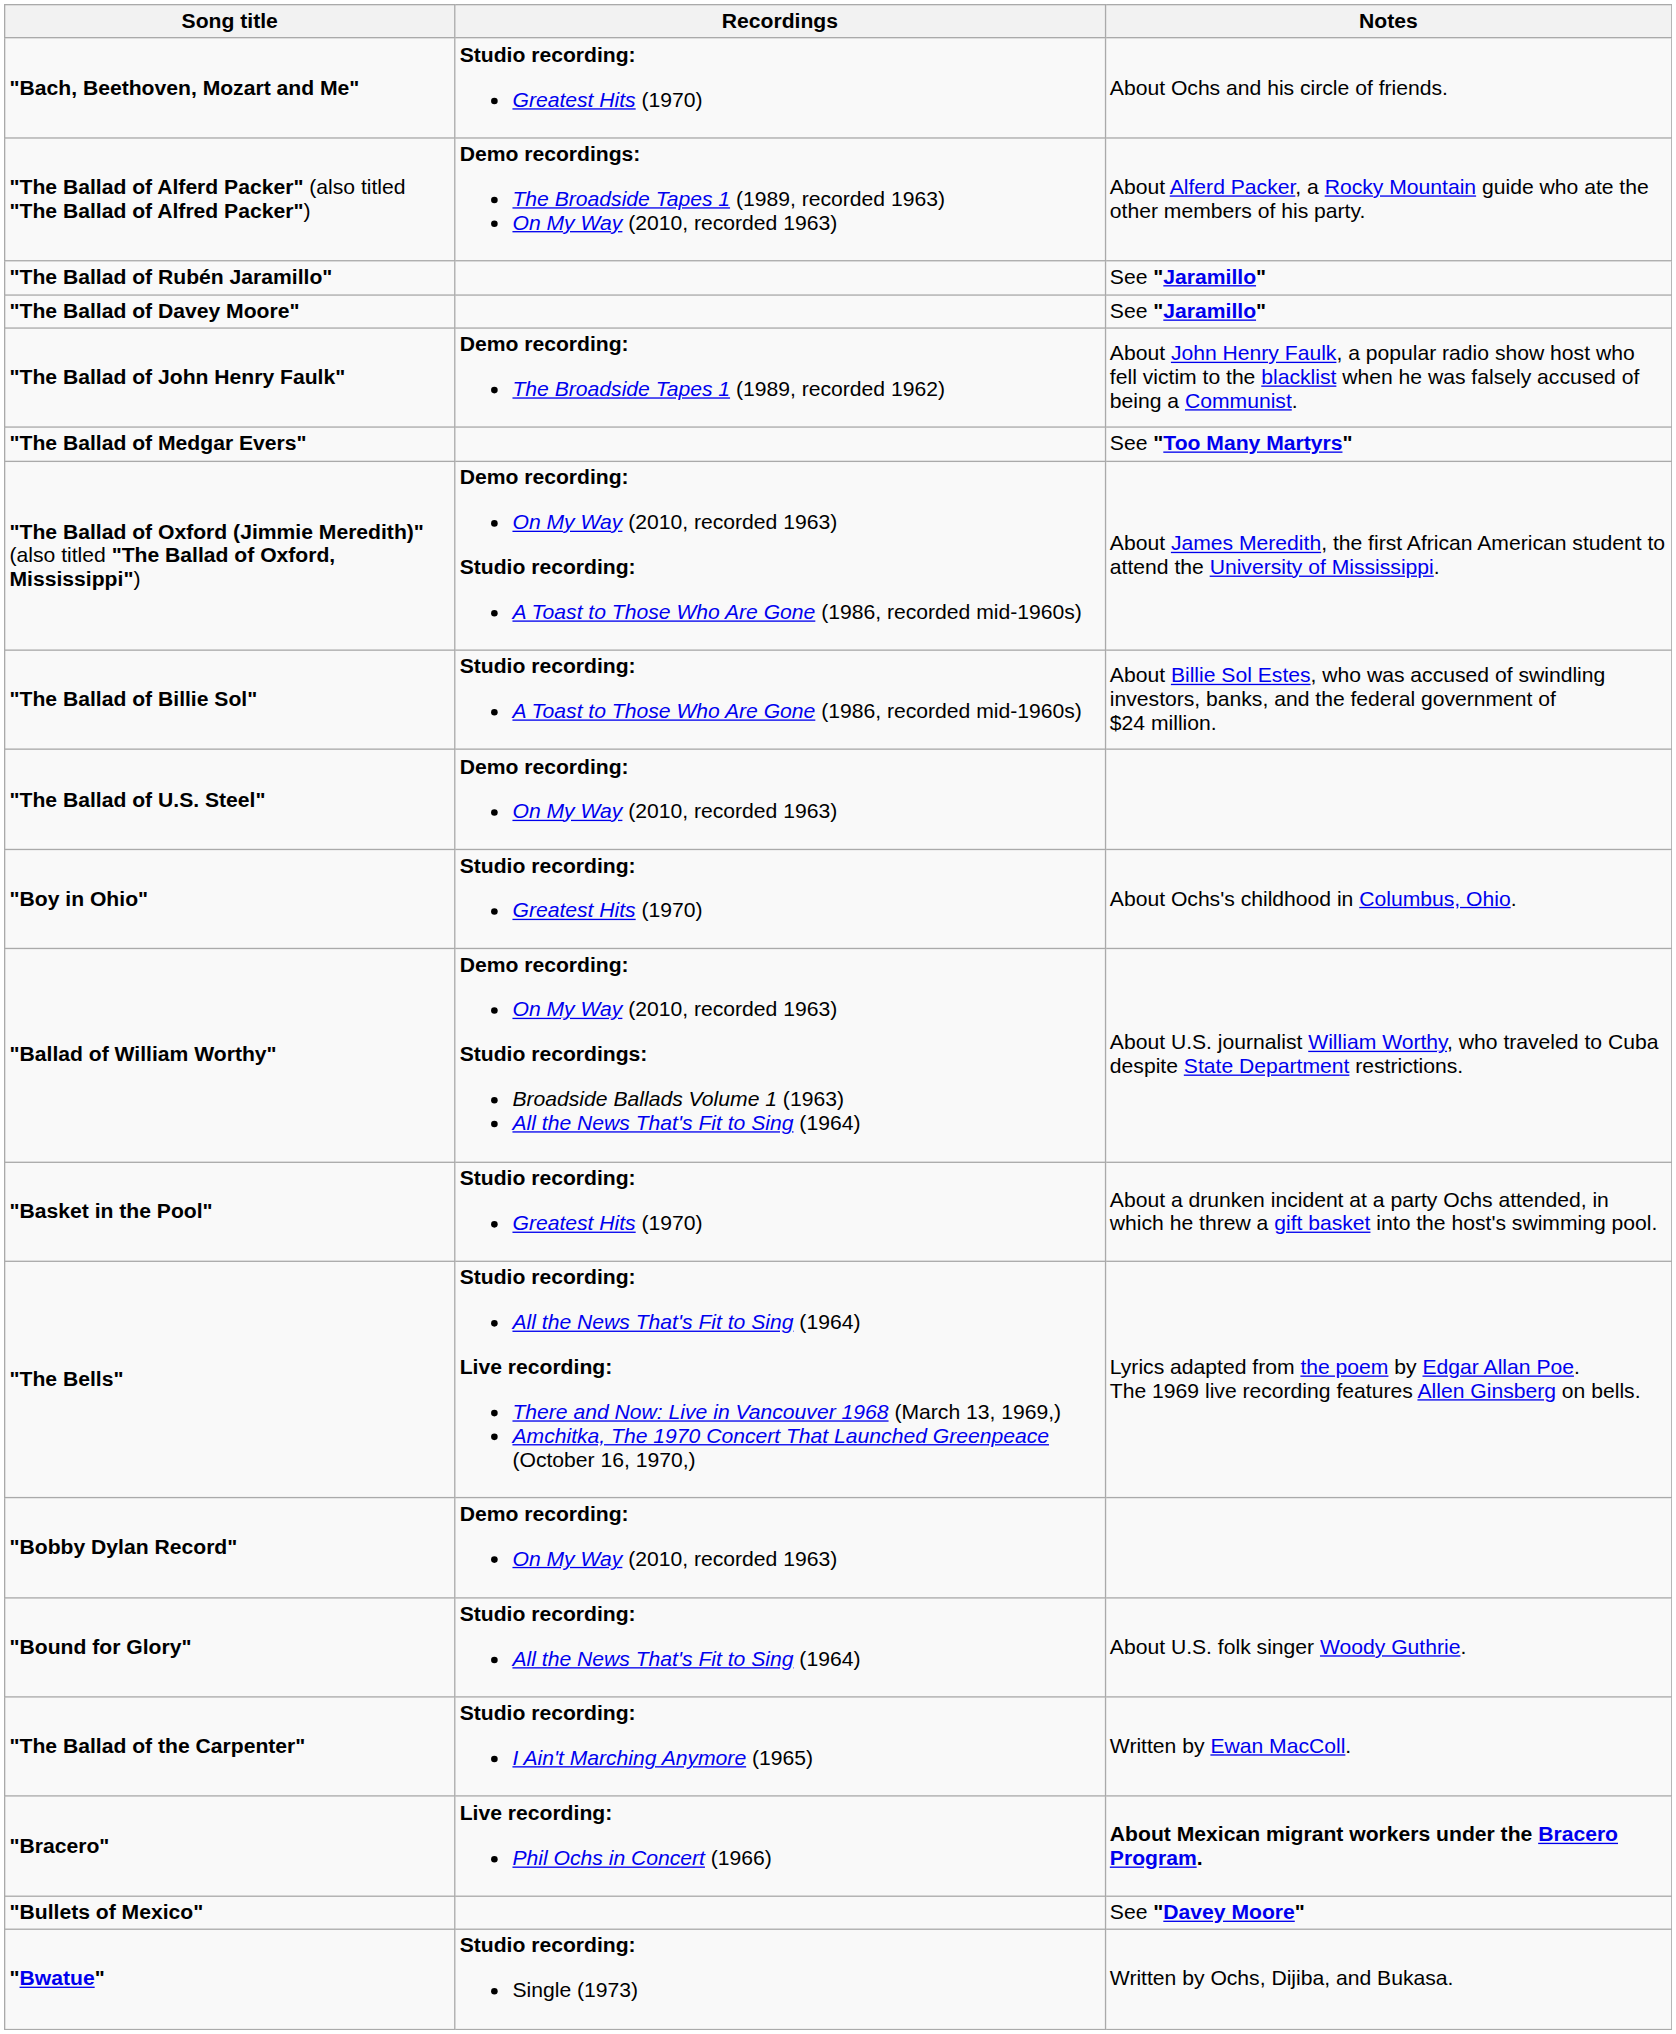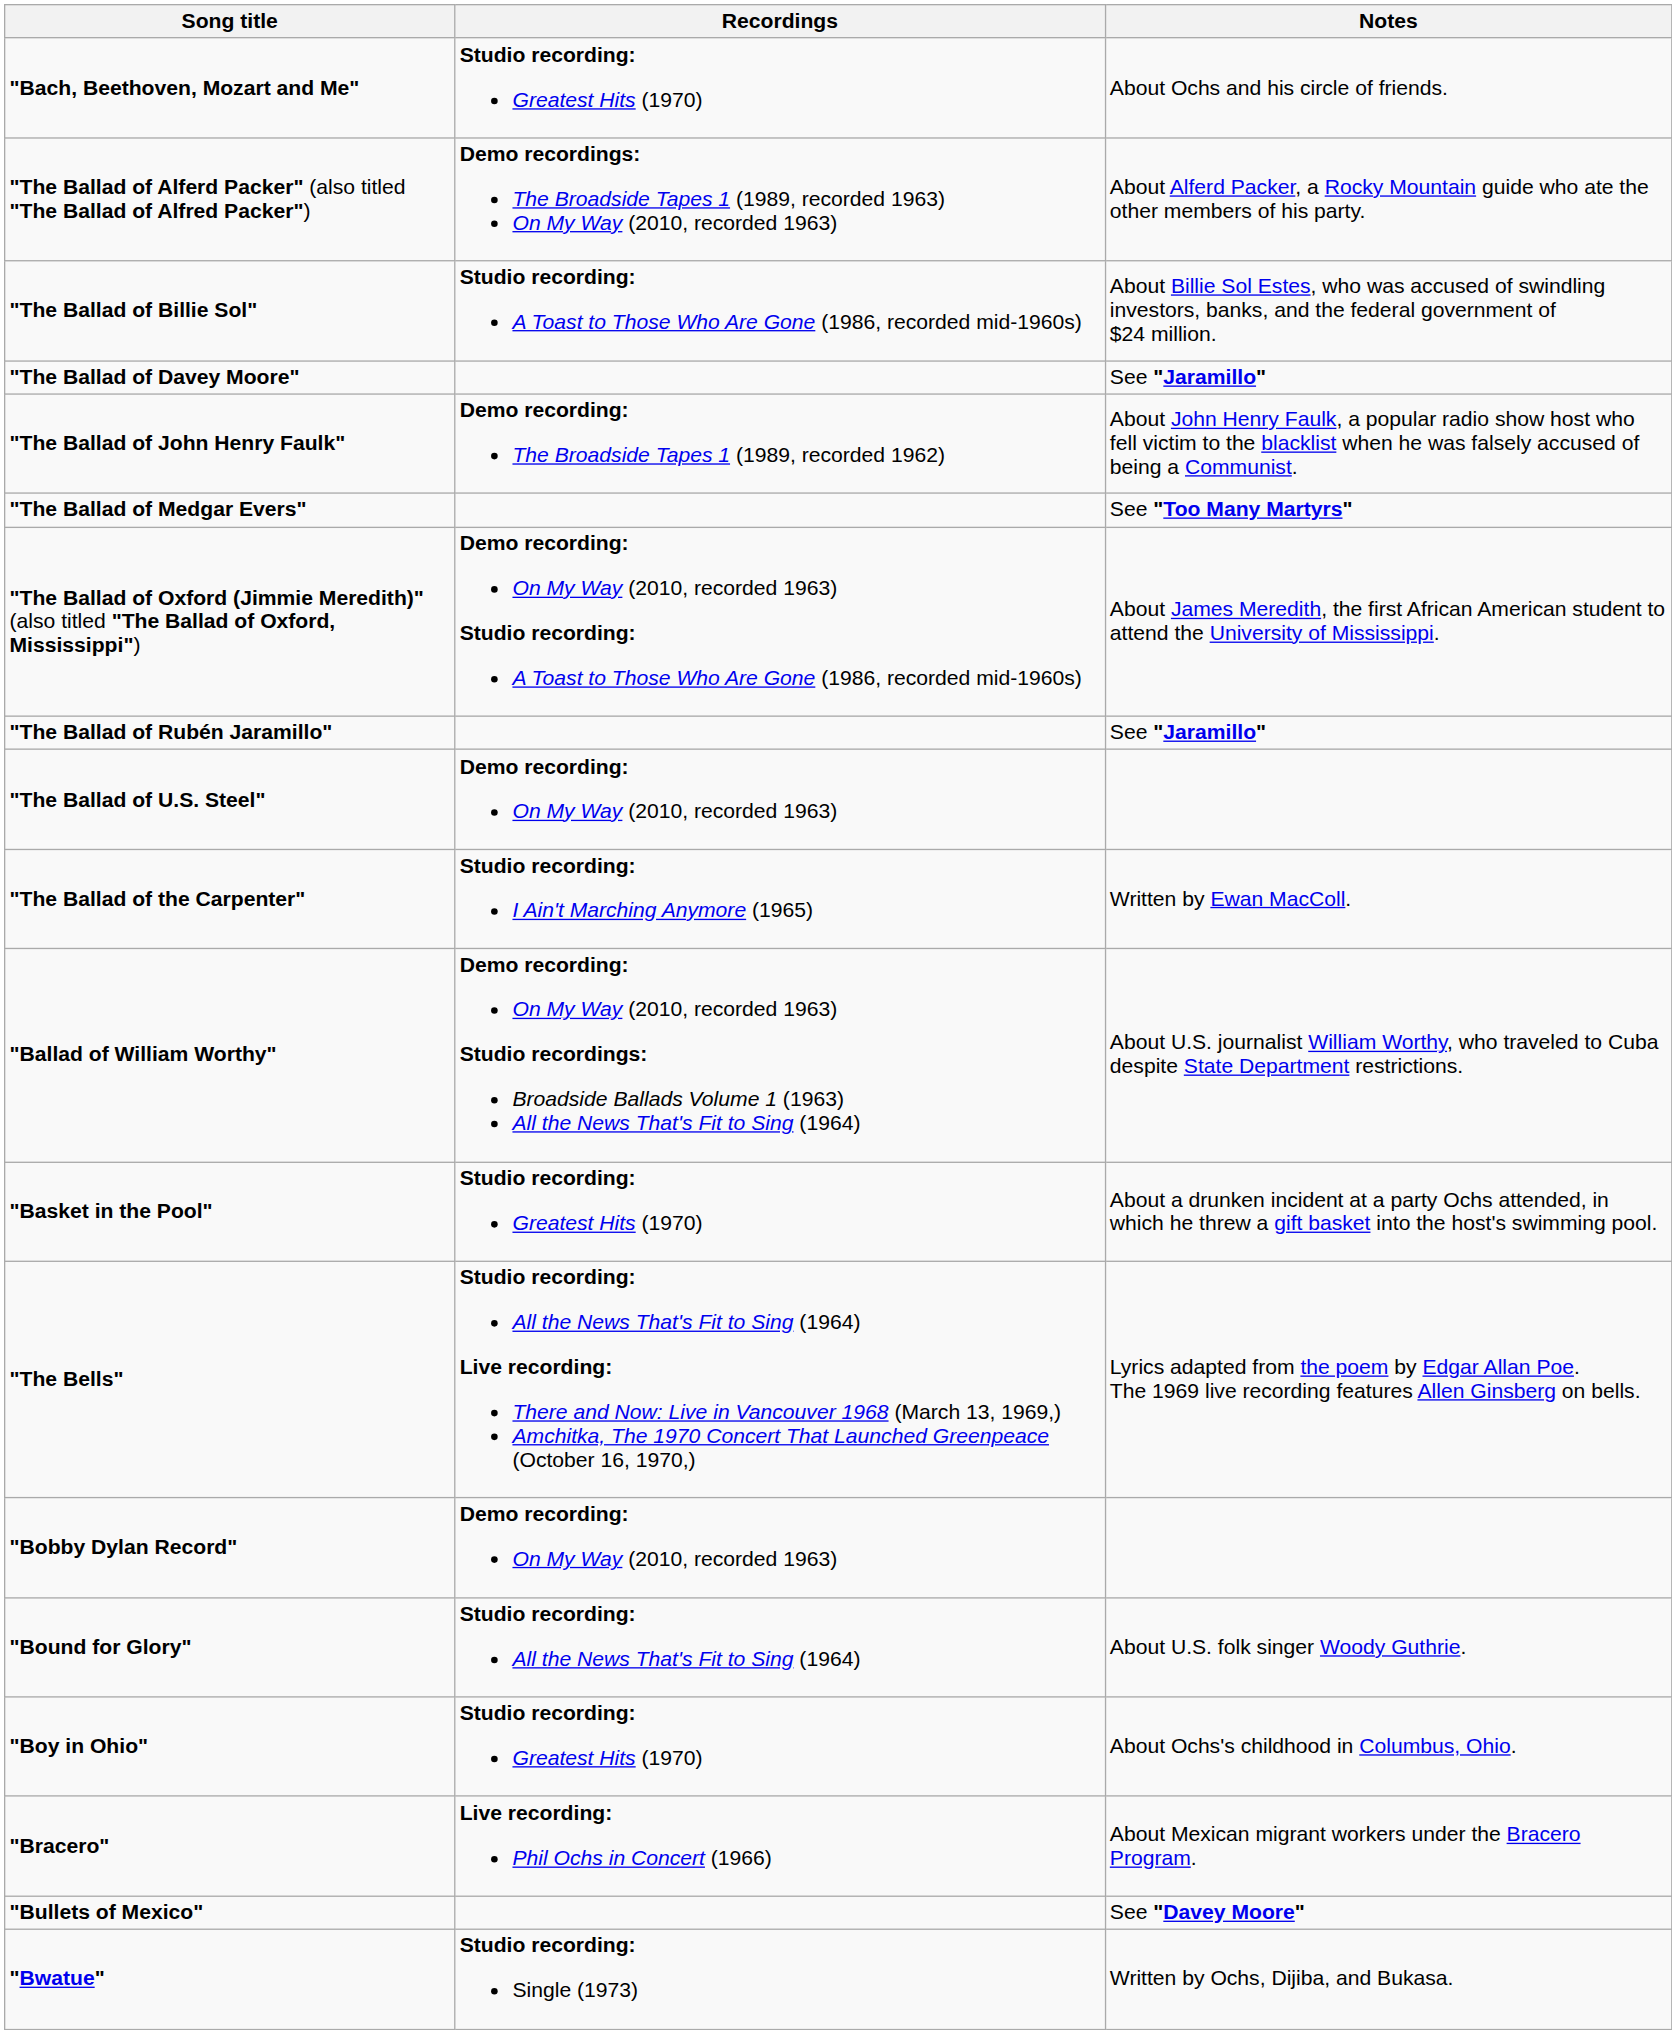rows swapped: "The Ballad of Billie Sol" <-> "The Ballad of Rubén Jaramillo"
rows swapped: "The Ballad of the Carpenter" <-> "Boy in Ohio"
"Bracero" | Notes: bold -> normal
